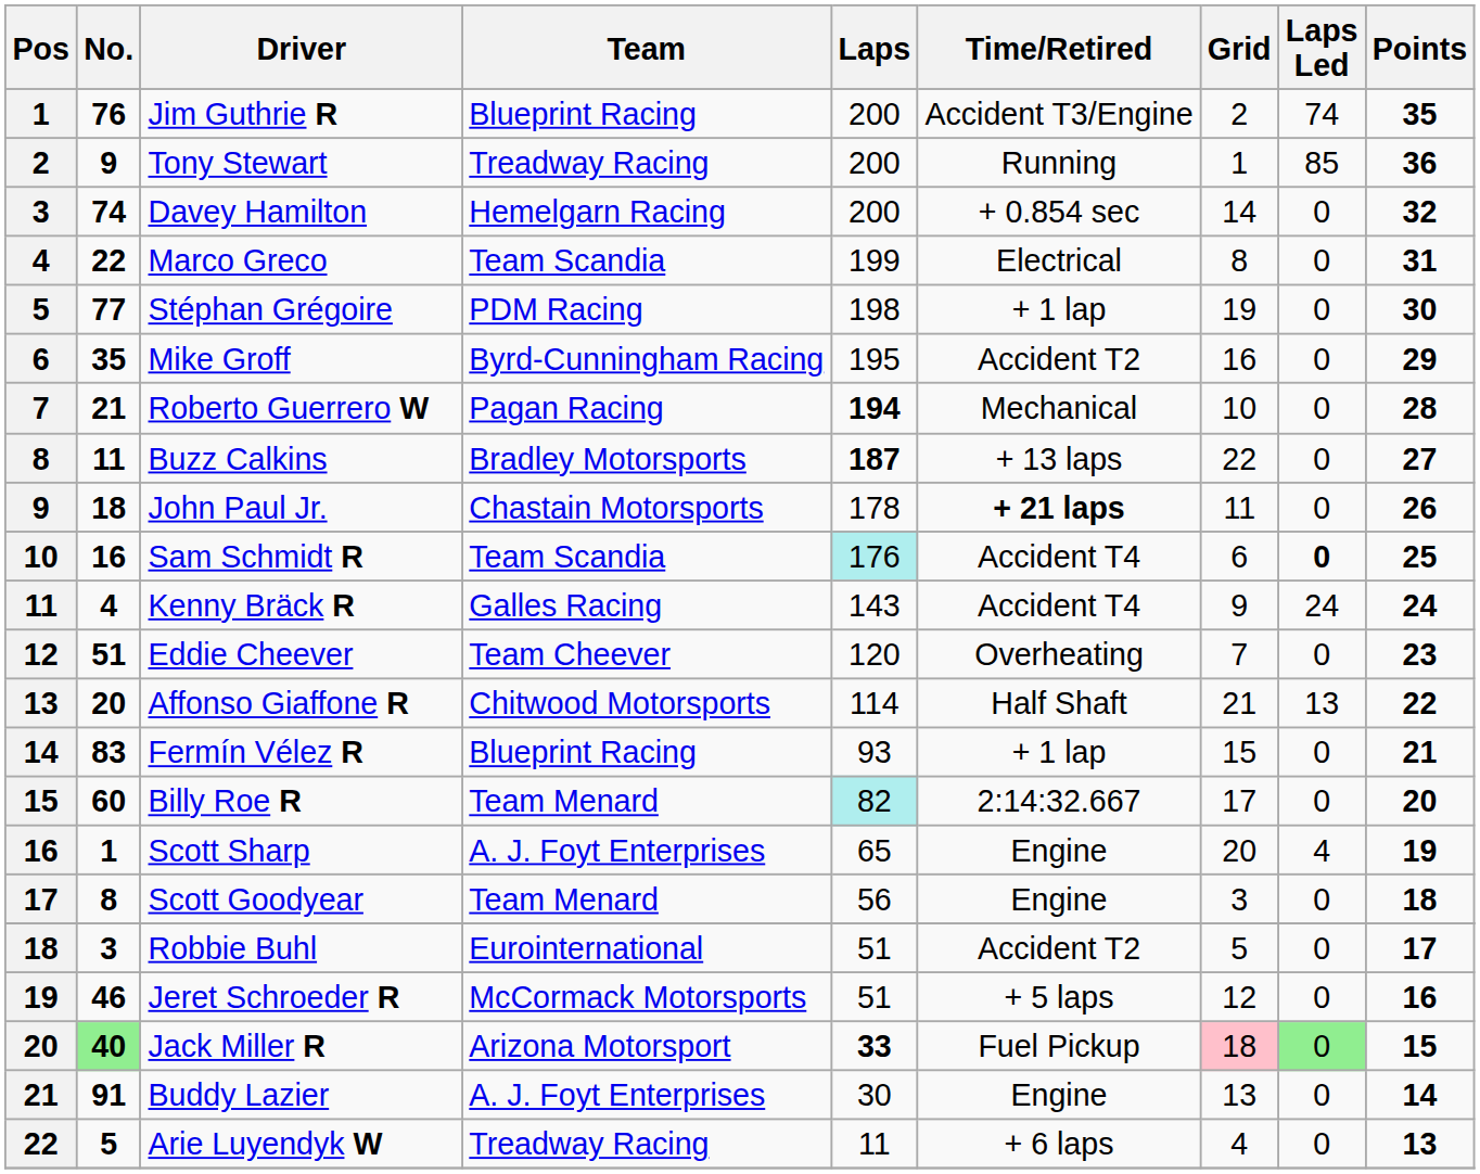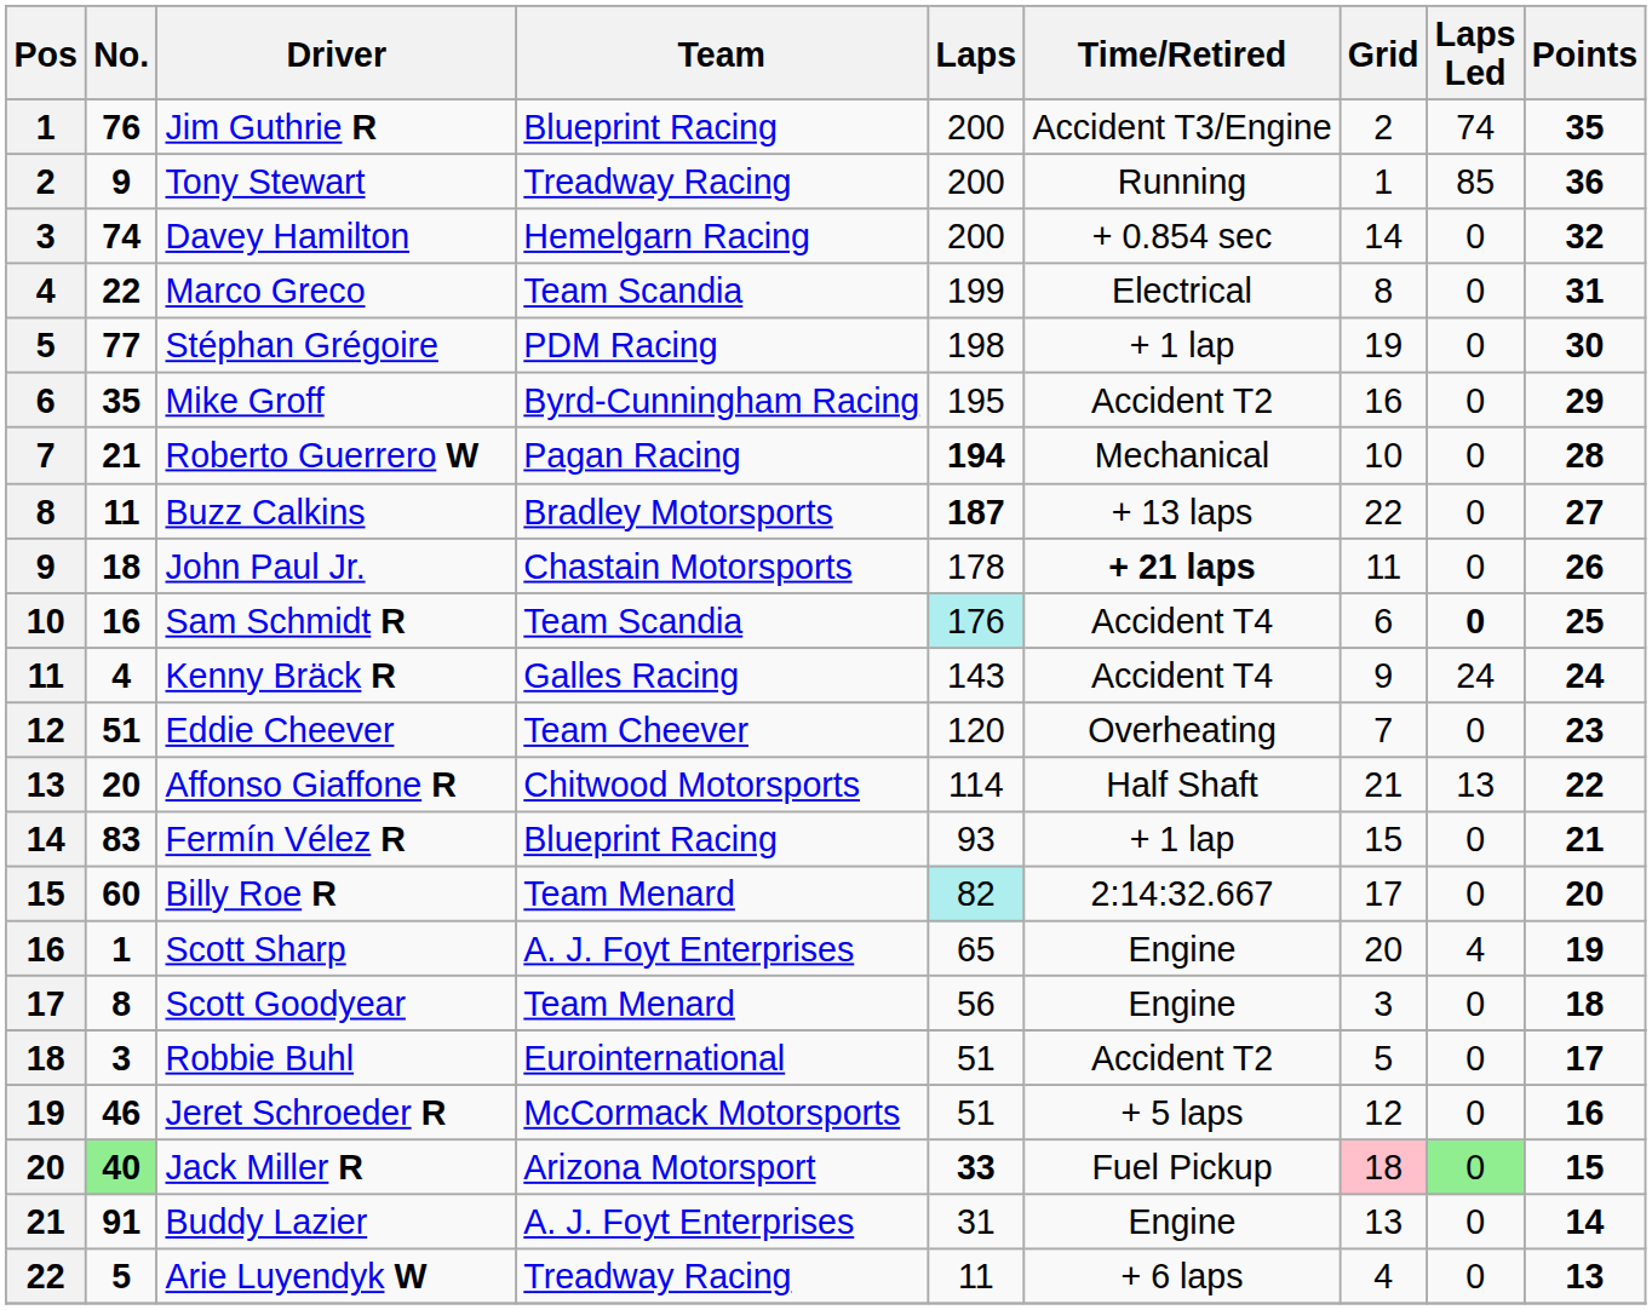Buddy Lazier | Laps: 30 -> 31
